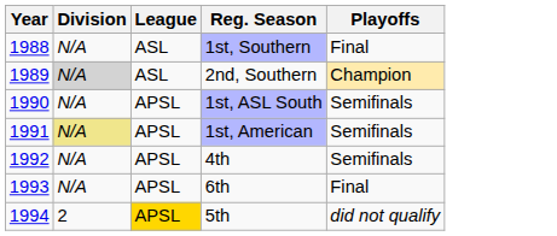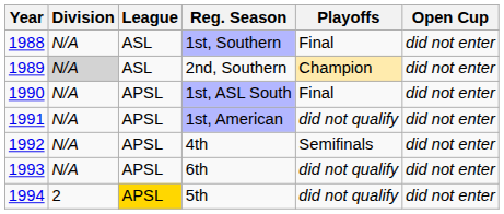+ column: Open Cup | did not enter | did not enter | did not enter | did not enter | did not enter | did not enter | did not enter
1st, ASL South | Playoffs: Semifinals -> Final
1st, American | Division: khaki background -> no background
1st, American | Playoffs: Semifinals -> did not qualify
6th | Playoffs: Final -> did not qualify
